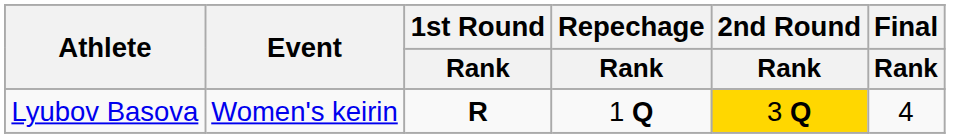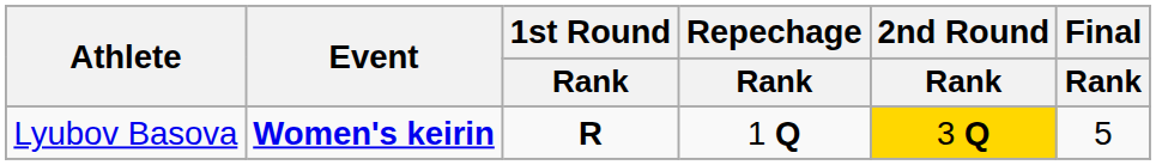Lyubov Basova | Event: normal -> bold
Lyubov Basova | Final / Rank: 4 -> 5
